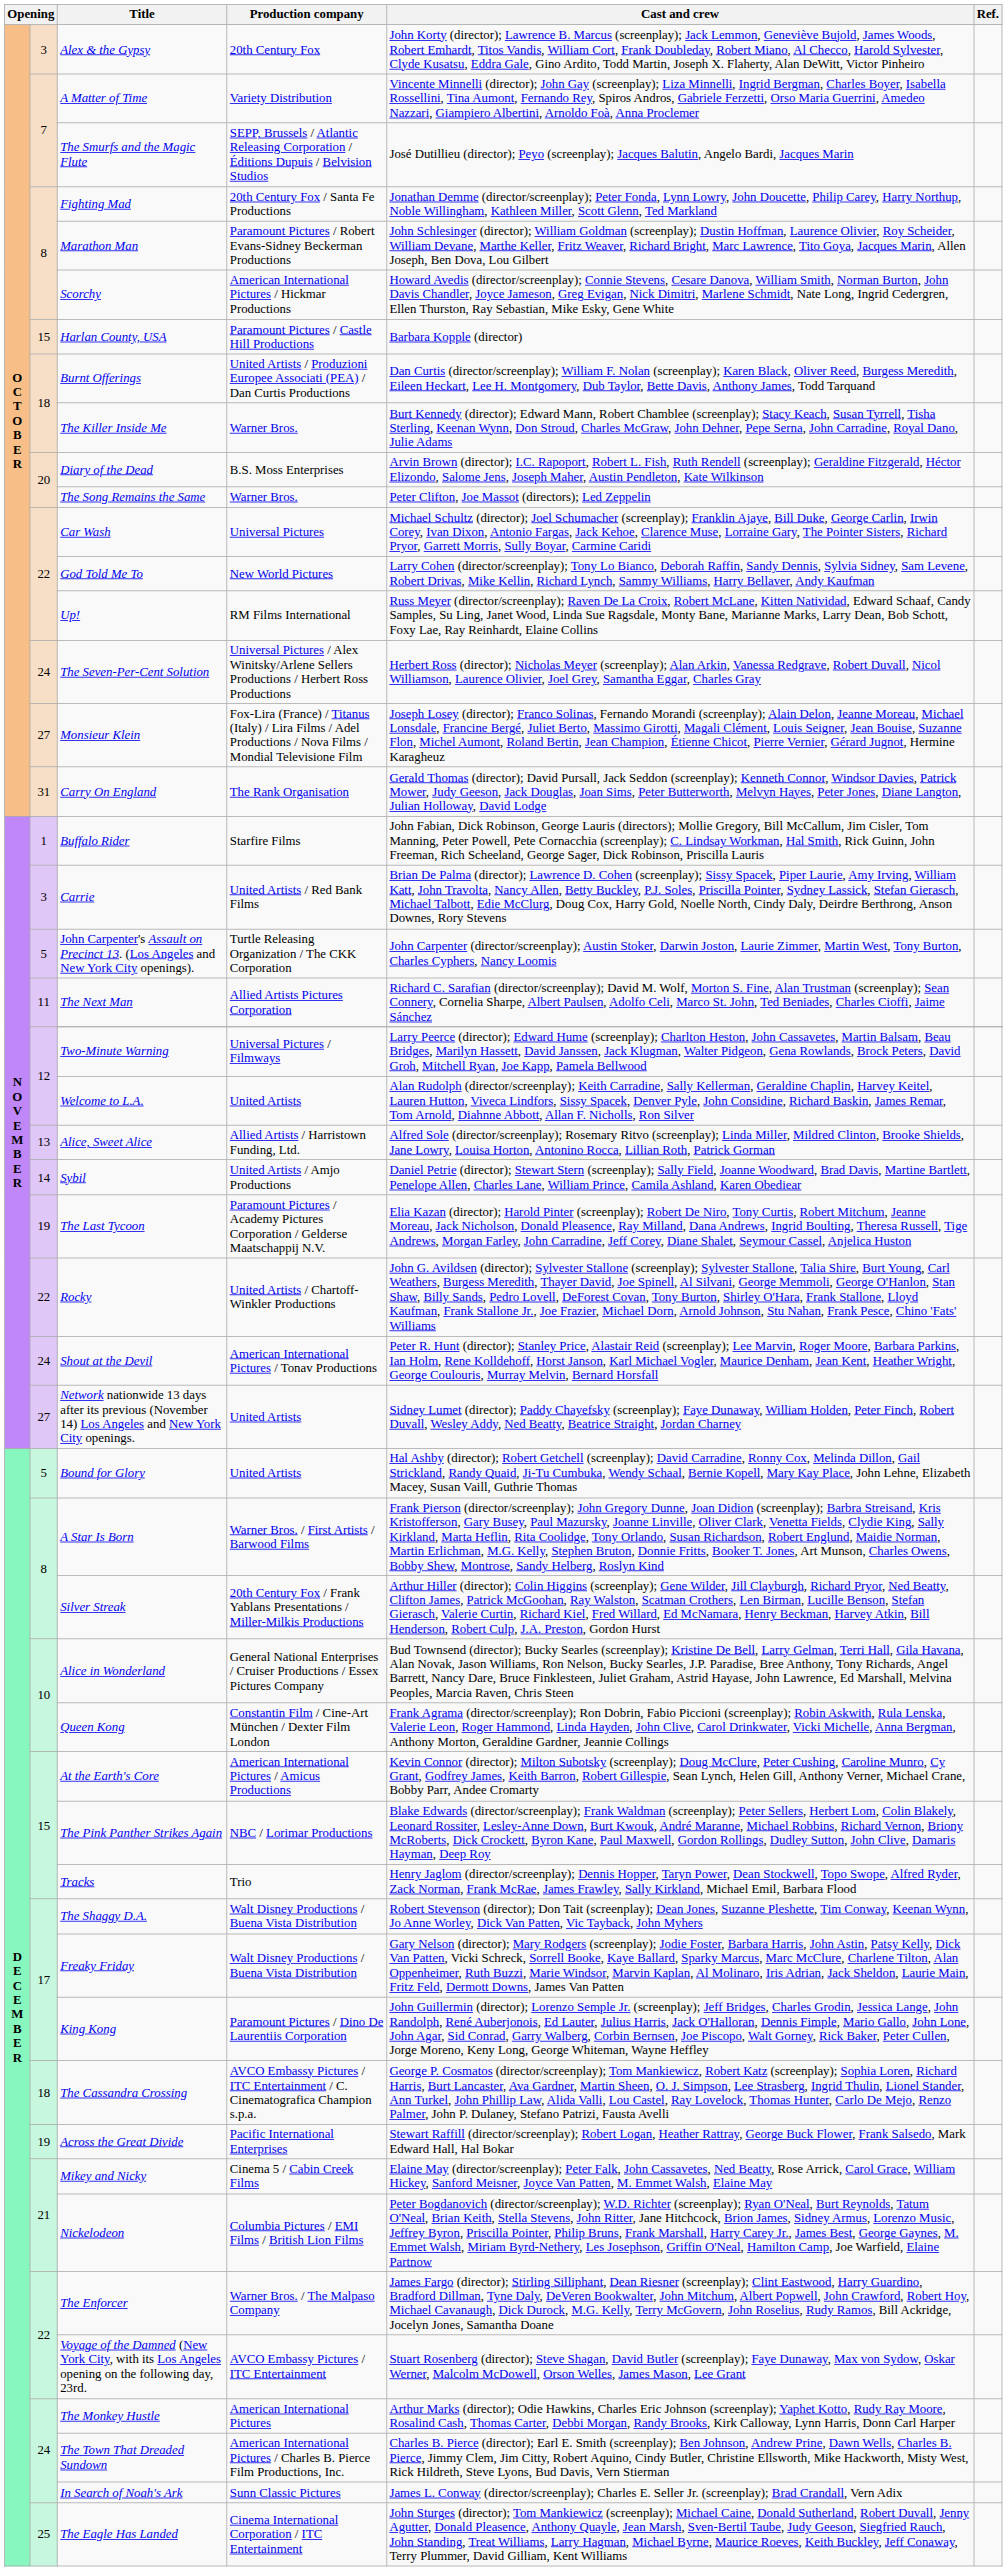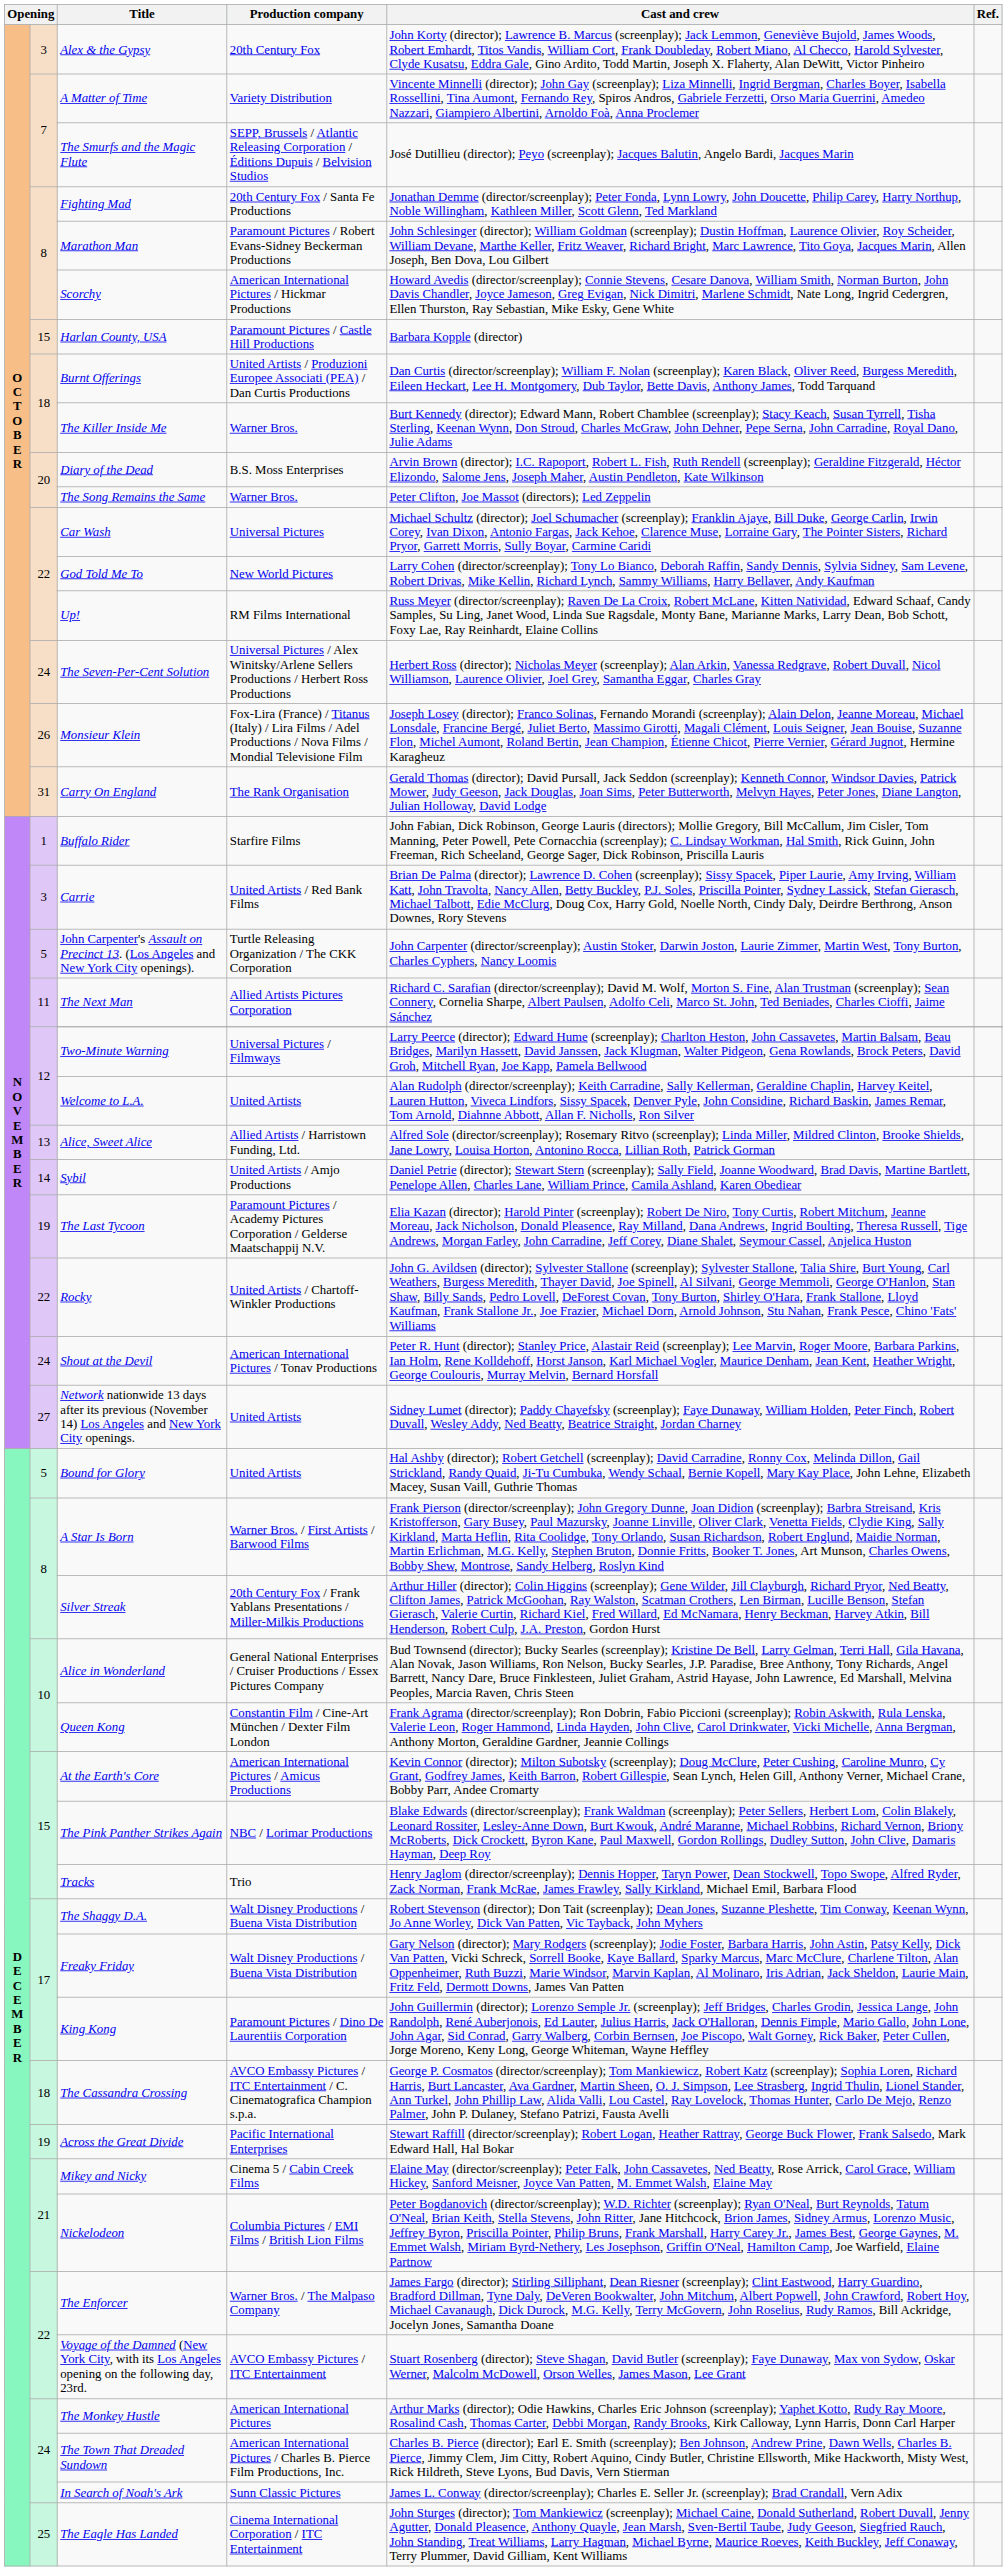Monsieur Klein | column 2: 27 -> 26
